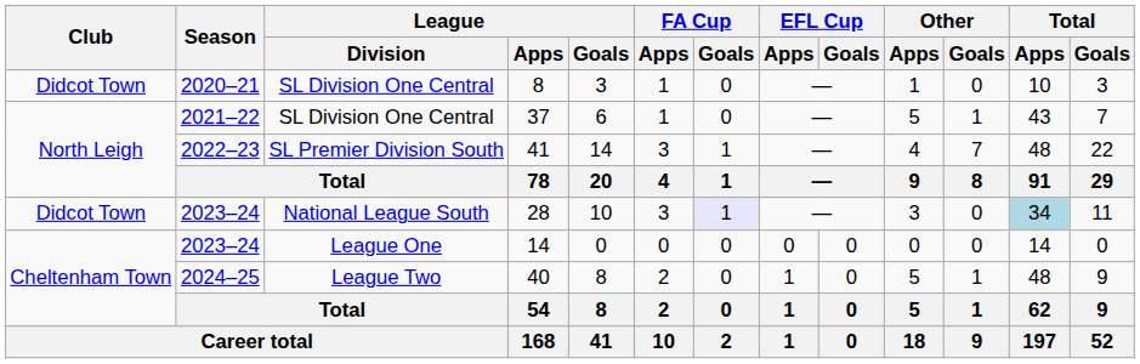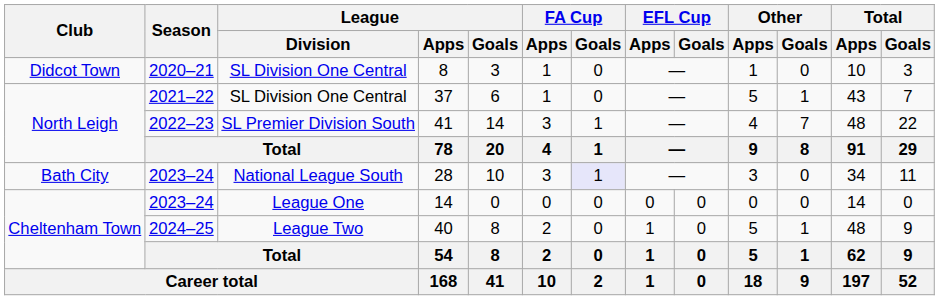28 | Club: Didcot Town -> Bath City
28 | Total / Apps: lightblue background -> no background
